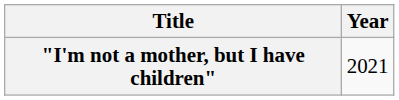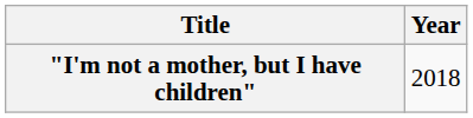"I'm not a mother, but I have children" | Year: 2021 -> 2018
